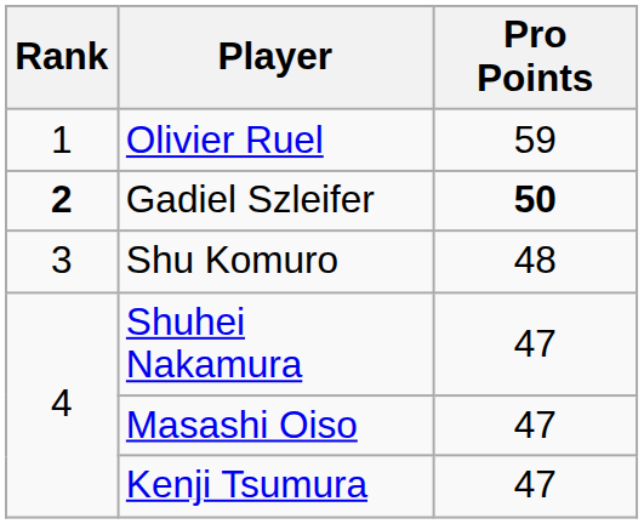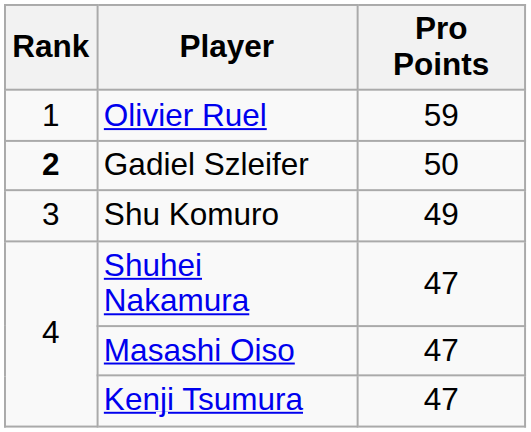Gadiel Szleifer | Pro Points: bold -> normal
Shu Komuro | Pro Points: 48 -> 49
